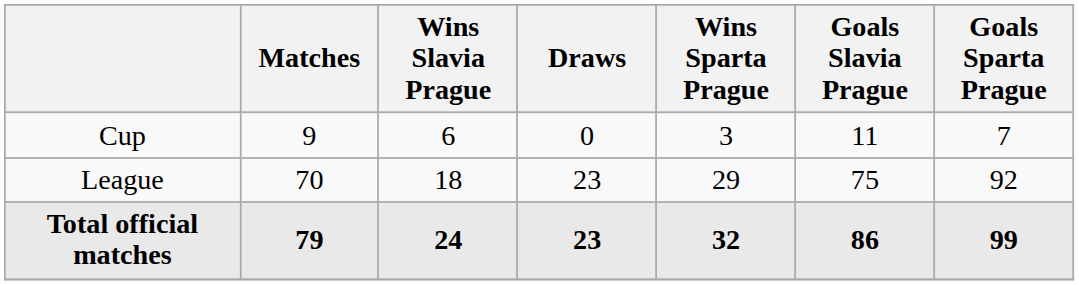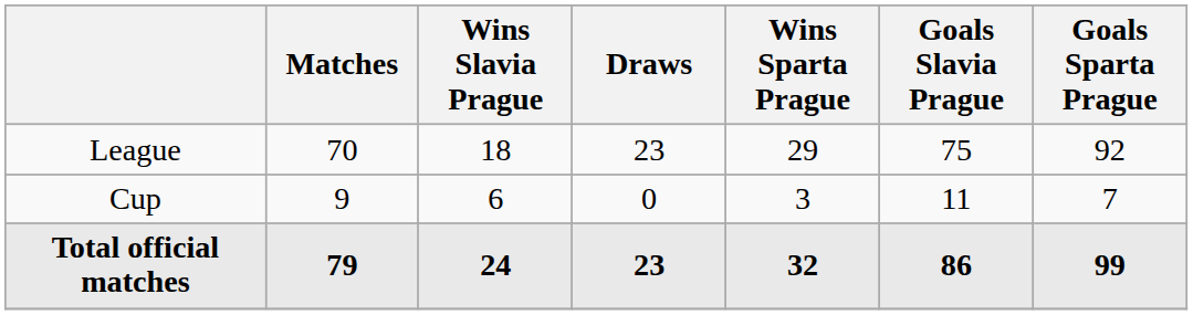rows swapped: League <-> Cup
